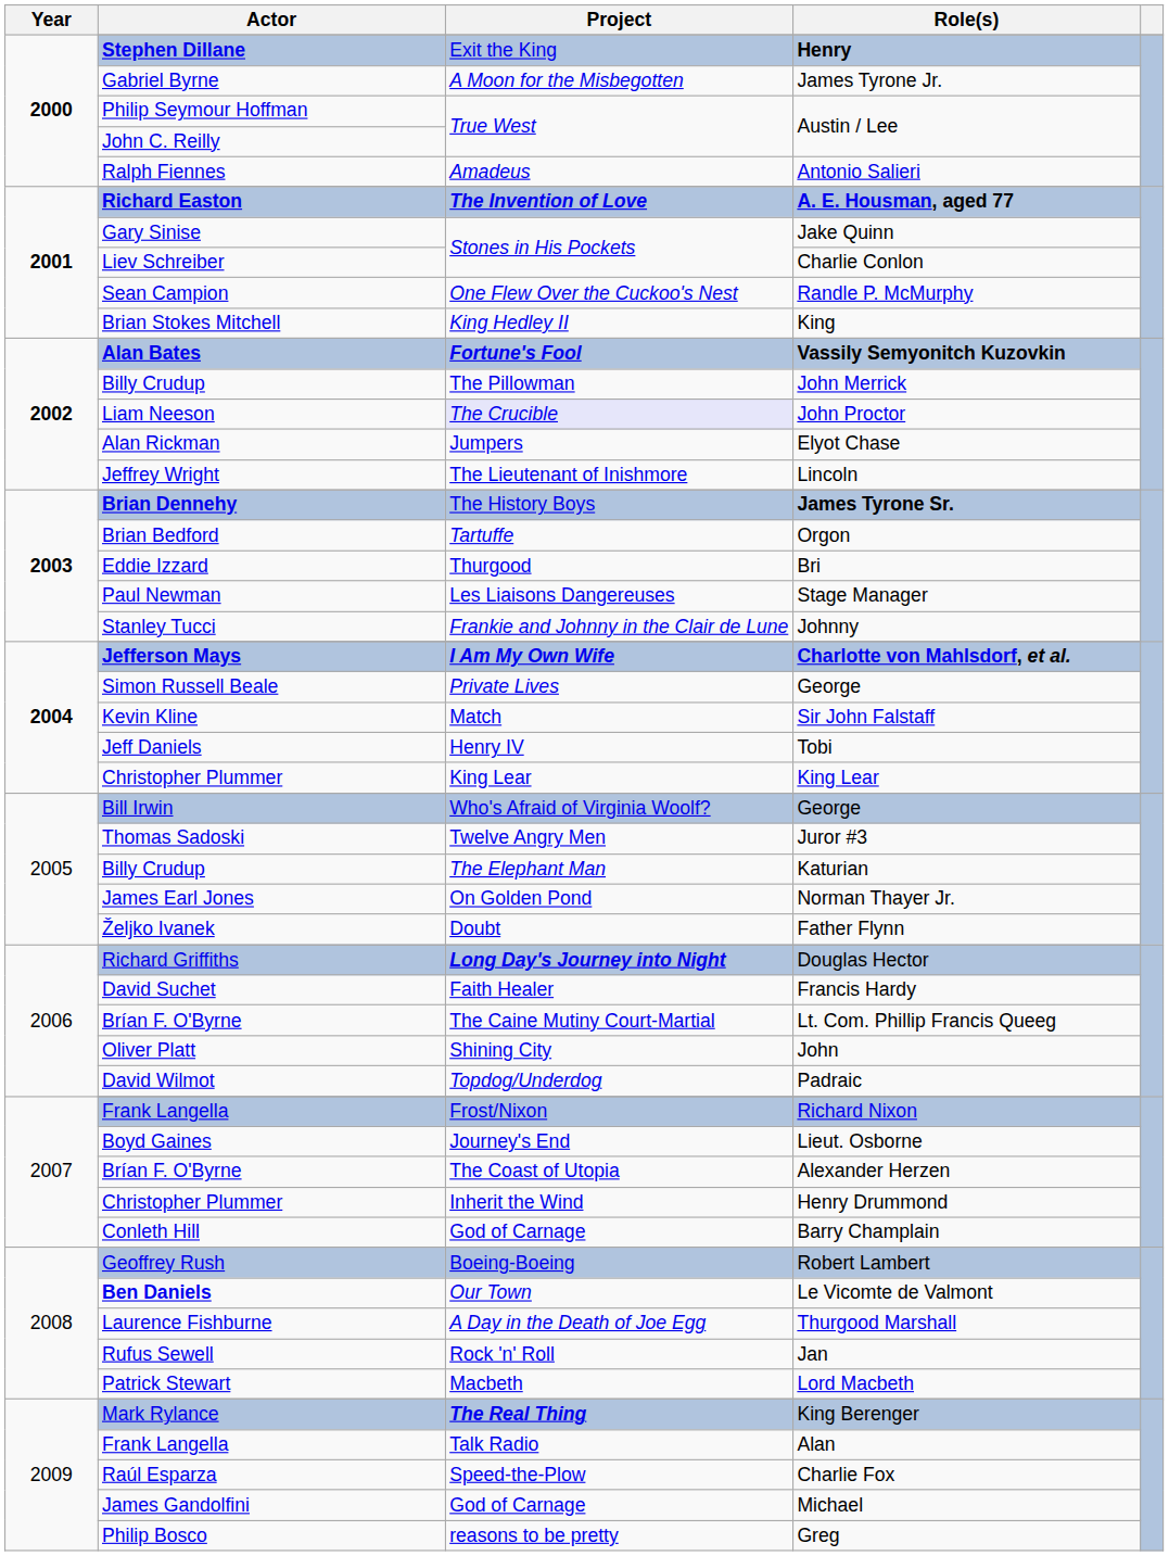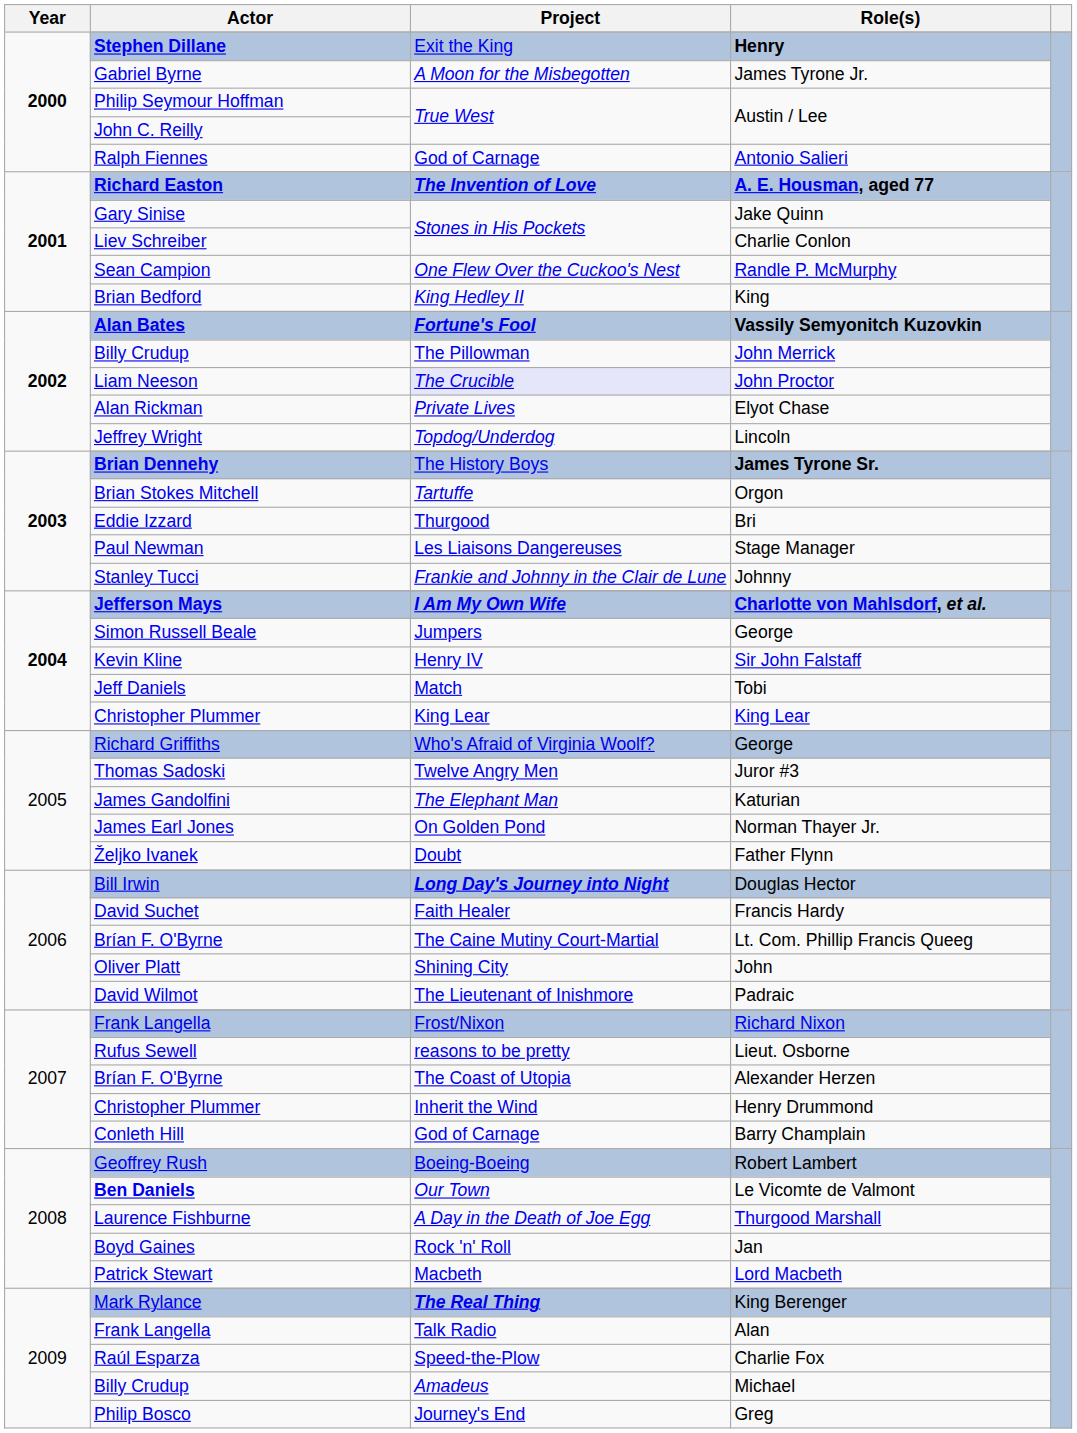Antonio Salieri | Project: Amadeus -> God of Carnage
King | Actor: Brian Stokes Mitchell -> Brian Bedford
Elyot Chase | Project: Jumpers -> Private Lives
Lincoln | Project: The Lieutenant of Inishmore -> Topdog/Underdog
Orgon | Actor: Brian Bedford -> Brian Stokes Mitchell
2004 / George | Project: Private Lives -> Jumpers
Sir John Falstaff | Project: Match -> Henry IV
Tobi | Project: Henry IV -> Match
2005 / George | Actor: Bill Irwin -> Richard Griffiths
Katurian | Actor: Billy Crudup -> James Gandolfini
Douglas Hector | Actor: Richard Griffiths -> Bill Irwin
Padraic | Project: Topdog/Underdog -> The Lieutenant of Inishmore
Lieut. Osborne | Actor: Boyd Gaines -> Rufus Sewell
Lieut. Osborne | Project: Journey's End -> reasons to be pretty
Jan | Actor: Rufus Sewell -> Boyd Gaines
Michael | Actor: James Gandolfini -> Billy Crudup
Michael | Project: God of Carnage -> Amadeus
Greg | Project: reasons to be pretty -> Journey's End
